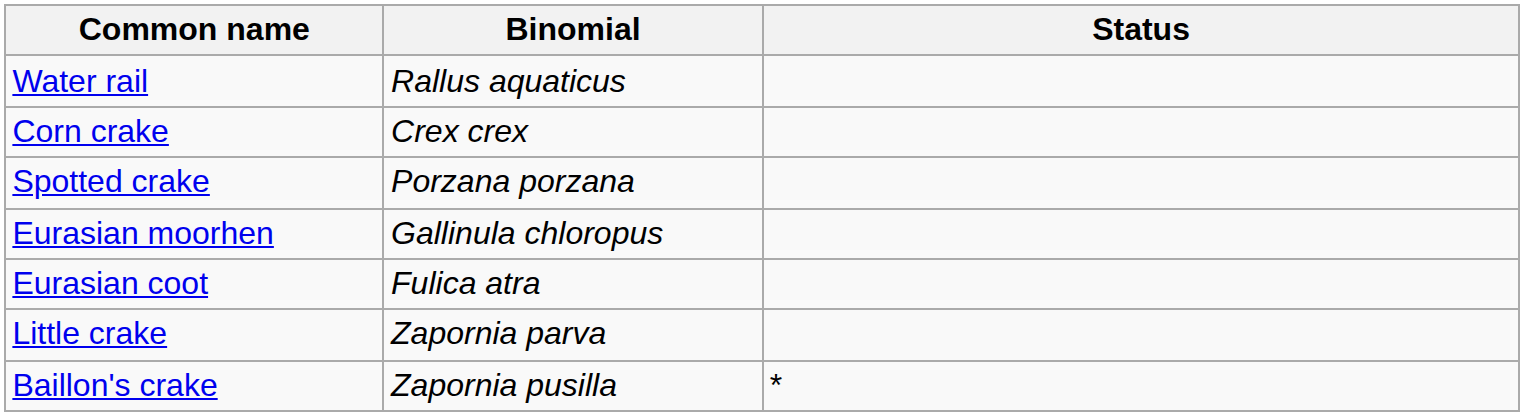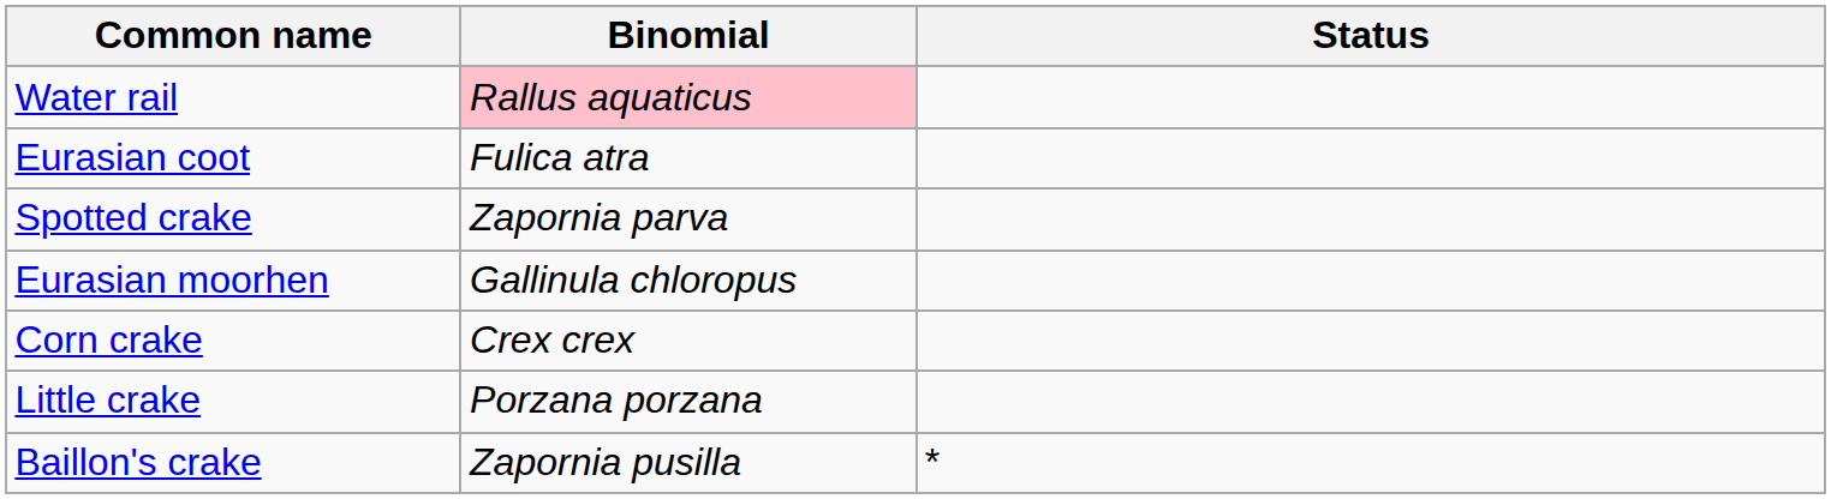Water rail | Binomial: no background -> pink background
rows swapped: Corn crake <-> Eurasian coot
Spotted crake | Binomial: Porzana porzana -> Zapornia parva
Little crake | Binomial: Zapornia parva -> Porzana porzana
